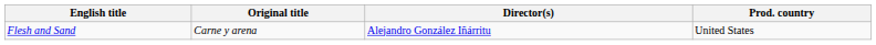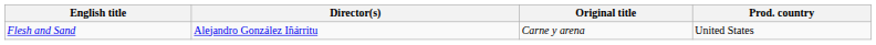columns swapped: Original title <-> Director(s)
